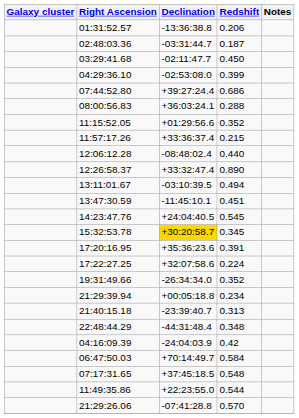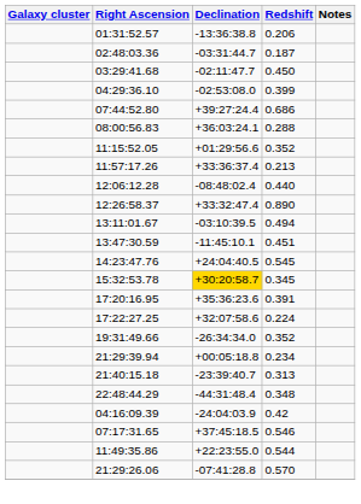11:57:17.26 | Redshift: 0.215 -> 0.213
- row: 06:47:50.03 | +70:14:49.7 | 0.584
07:17:31.65 | Redshift: 0.548 -> 0.546
